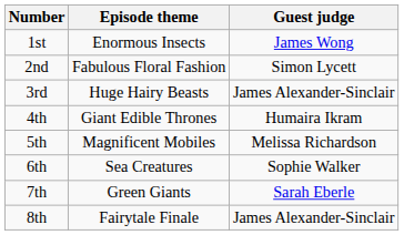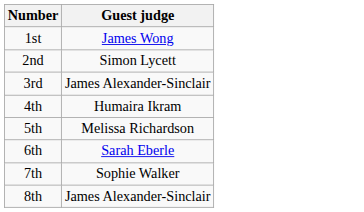- column: Episode theme | Enormous Insects | Fabulous Floral Fashion | Huge Hairy Beasts | Giant Edible Thrones | Magnificent Mobiles | Sea Creatures | Green Giants | Fairytale Finale
6th | Guest judge: Sophie Walker -> Sarah Eberle
7th | Guest judge: Sarah Eberle -> Sophie Walker
